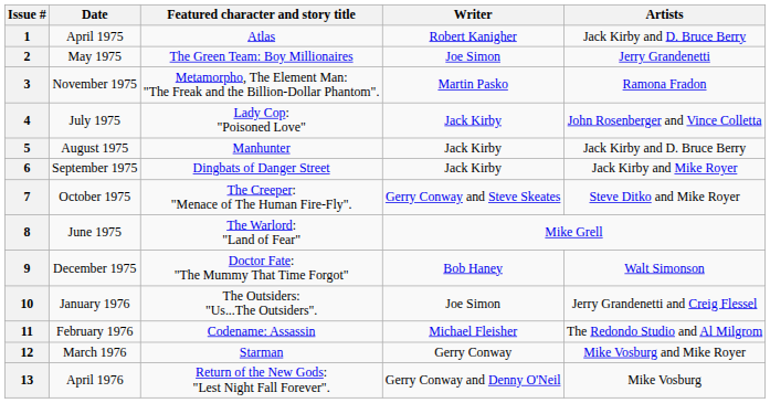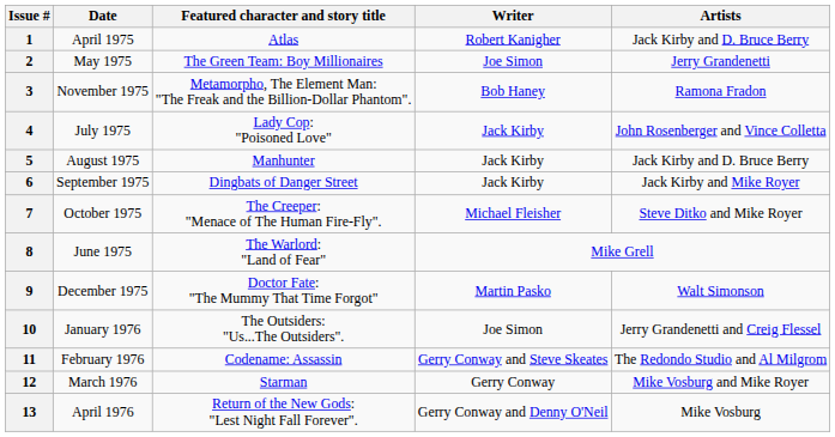3 | Writer: Martin Pasko -> Bob Haney
7 | Writer: Gerry Conway and Steve Skeates -> Michael Fleisher
9 | Writer: Bob Haney -> Martin Pasko
11 | Writer: Michael Fleisher -> Gerry Conway and Steve Skeates
